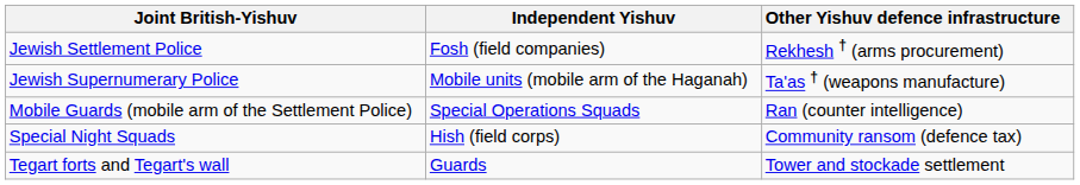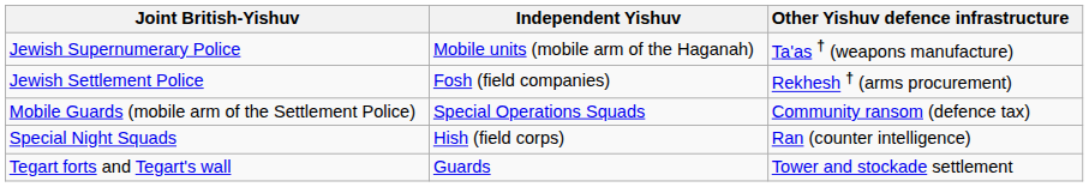rows swapped: Jewish Supernumerary Police <-> Jewish Settlement Police
Mobile Guards (mobile arm of the Settlement Police) | Other Yishuv defence infrastructure: Ran (counter intelligence) -> Community ransom (defence tax)
Special Night Squads | Other Yishuv defence infrastructure: Community ransom (defence tax) -> Ran (counter intelligence)
